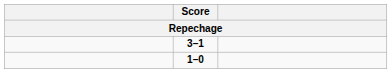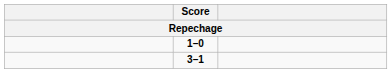rows swapped: 3–1 <-> 1–0
